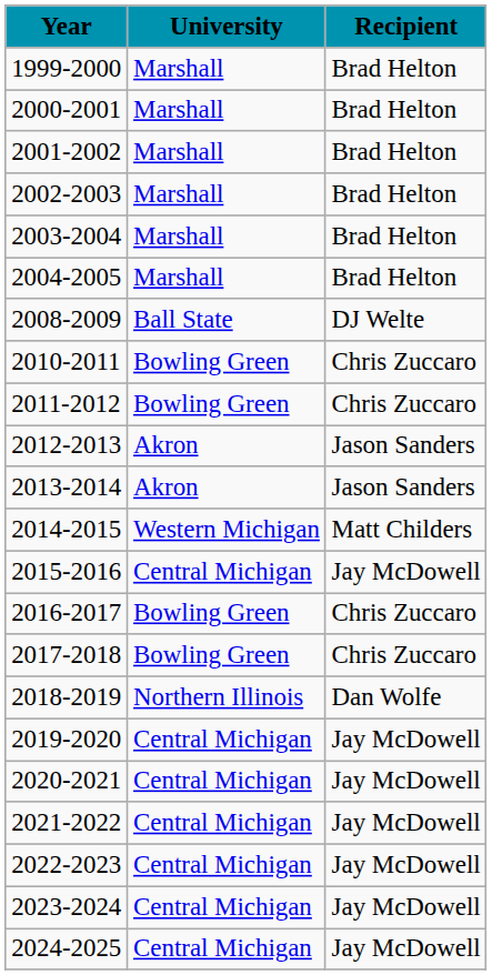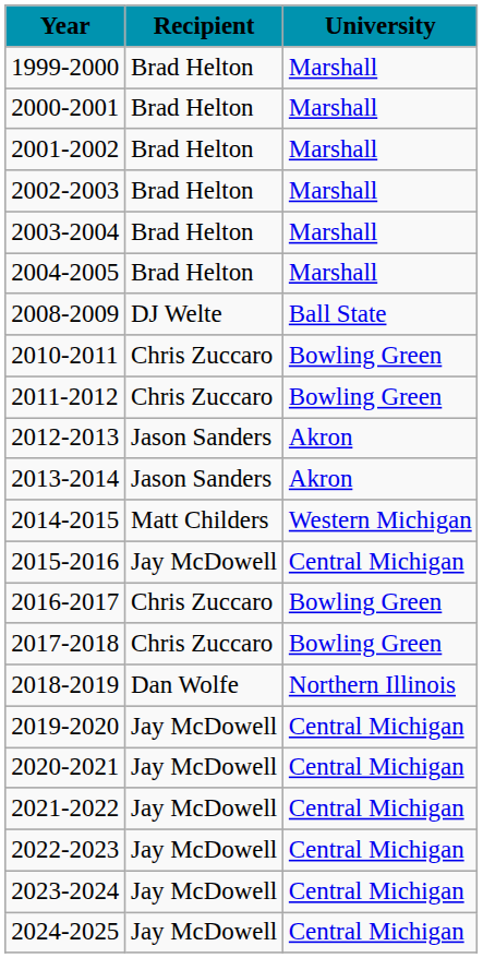columns swapped: Recipient <-> University
